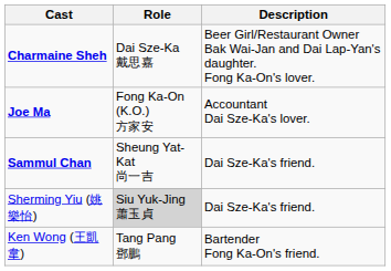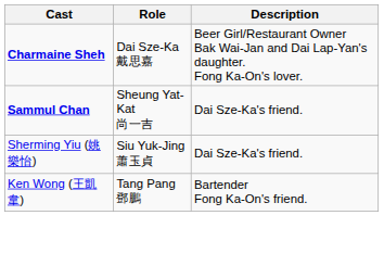- row: Joe Ma | Fong Ka-On (K.O.) 方家安 | Accountant Dai Sze-Ka's lover.
Sherming Yiu (姚樂怡) | Role: lightgrey background -> no background
